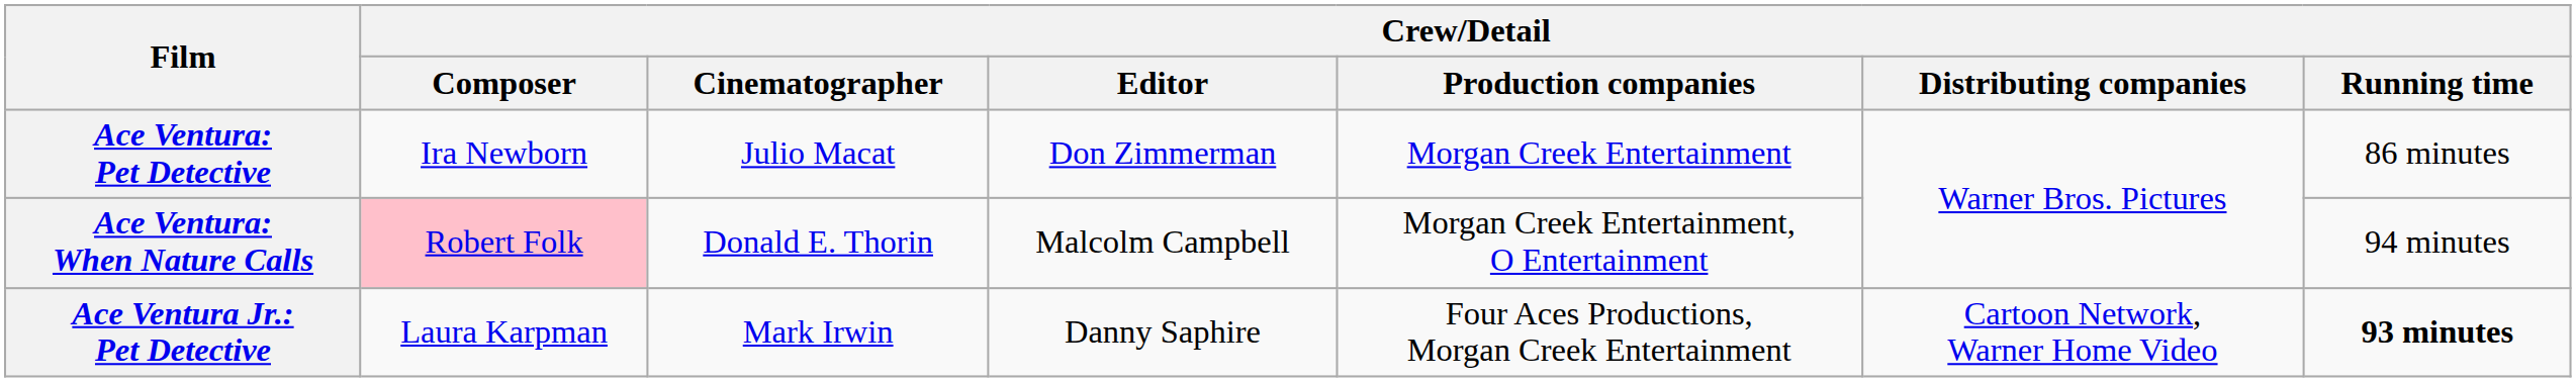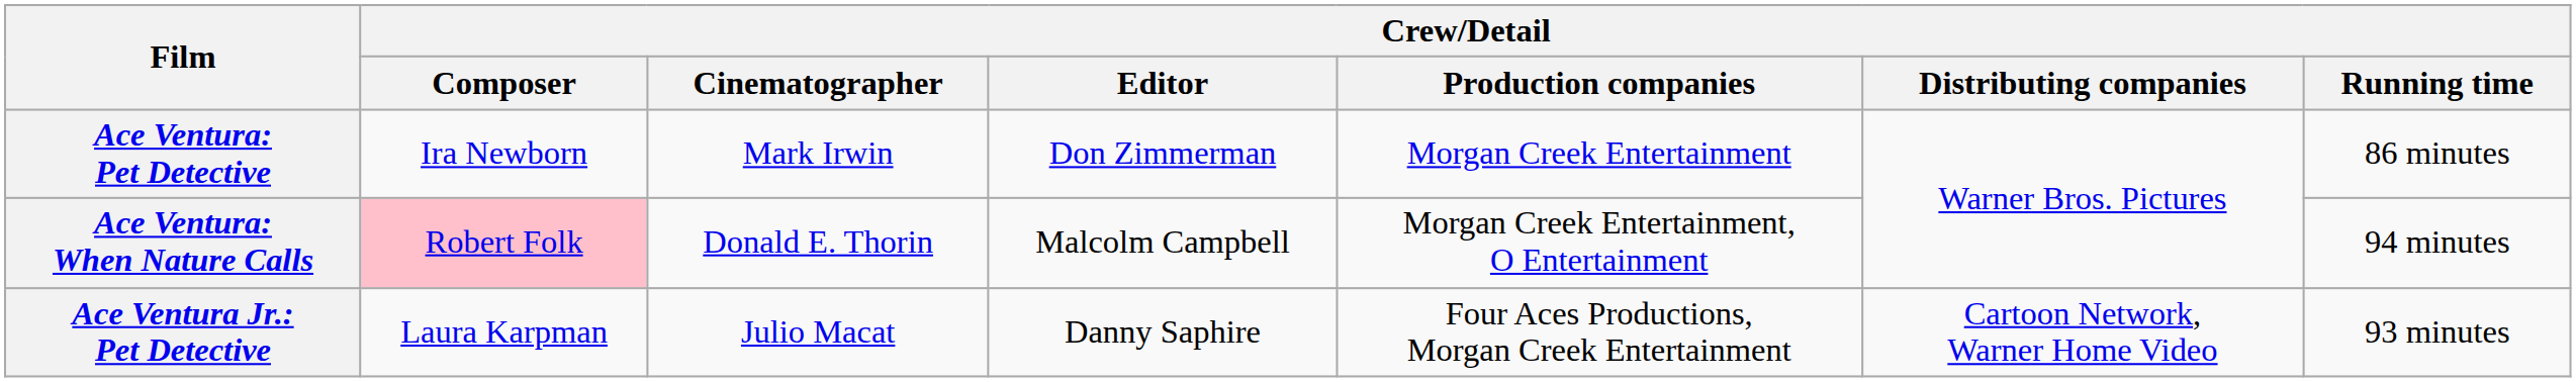Ace Ventura: Pet Detective | Crew/Detail / Cinematographer: Julio Macat -> Mark Irwin
Ace Ventura Jr.: Pet Detective | Crew/Detail / Cinematographer: Mark Irwin -> Julio Macat
Ace Ventura Jr.: Pet Detective | Crew/Detail / Running time: bold -> normal
